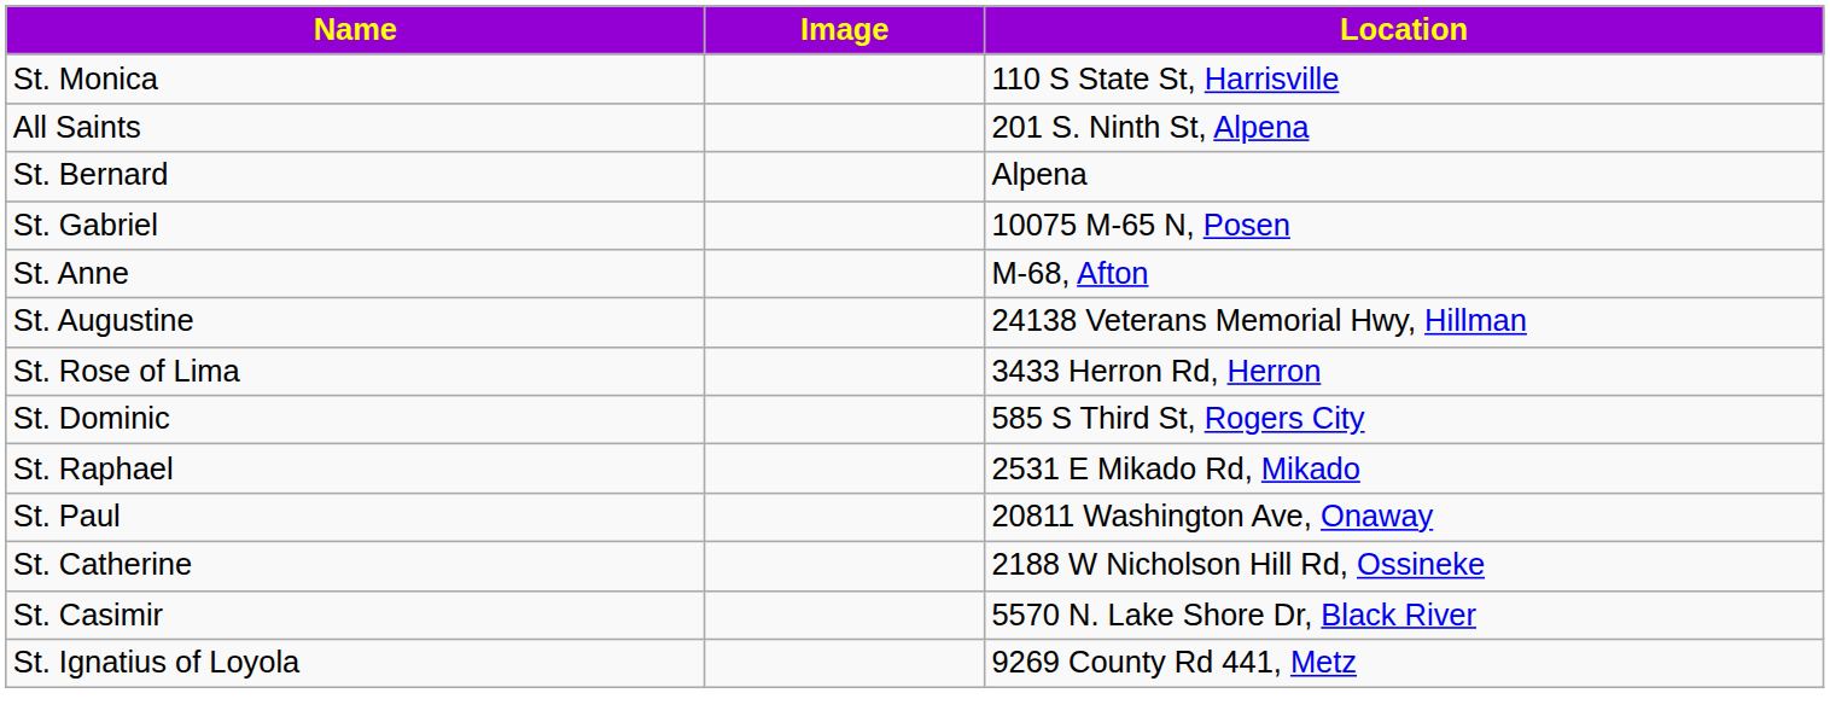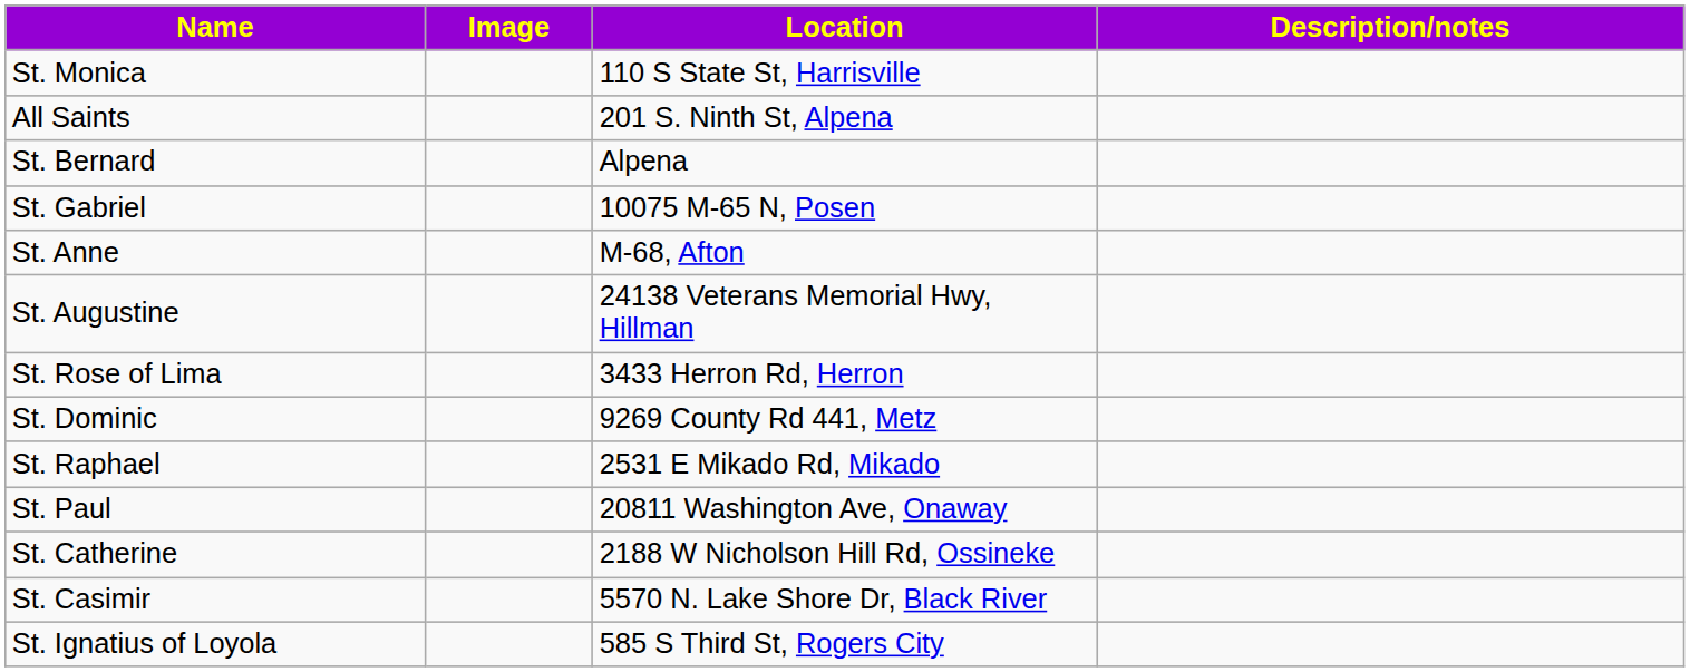+ column: Description/notes
St. Dominic | Location: 585 S Third St, Rogers City -> 9269 County Rd 441, Metz
St. Ignatius of Loyola | Location: 9269 County Rd 441, Metz -> 585 S Third St, Rogers City
